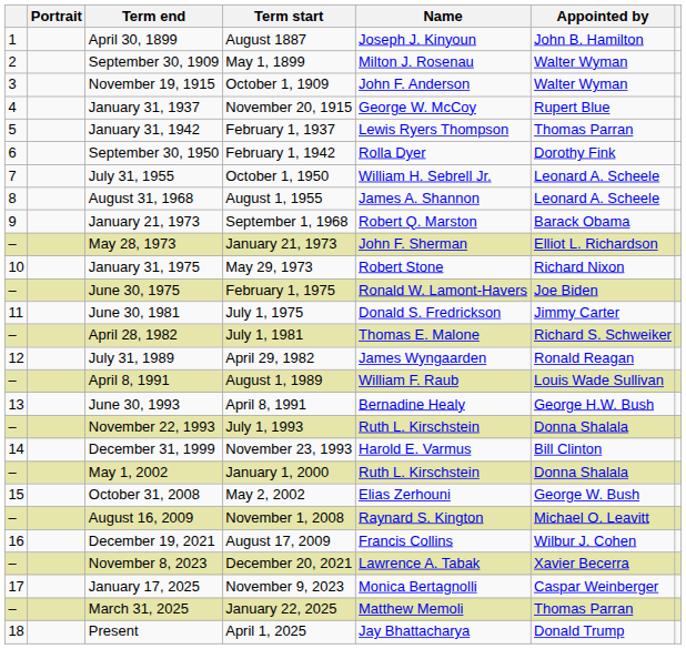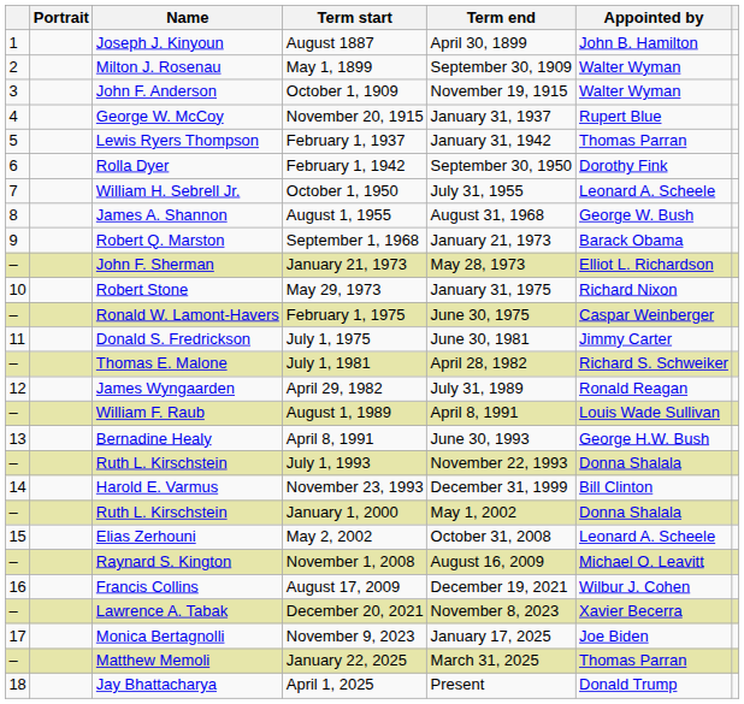columns swapped: Name <-> Term end
August 1, 1955 | Appointed by: Leonard A. Scheele -> George W. Bush
February 1, 1975 | Appointed by: Joe Biden -> Caspar Weinberger
May 2, 2002 | Appointed by: George W. Bush -> Leonard A. Scheele
November 9, 2023 | Appointed by: Caspar Weinberger -> Joe Biden
